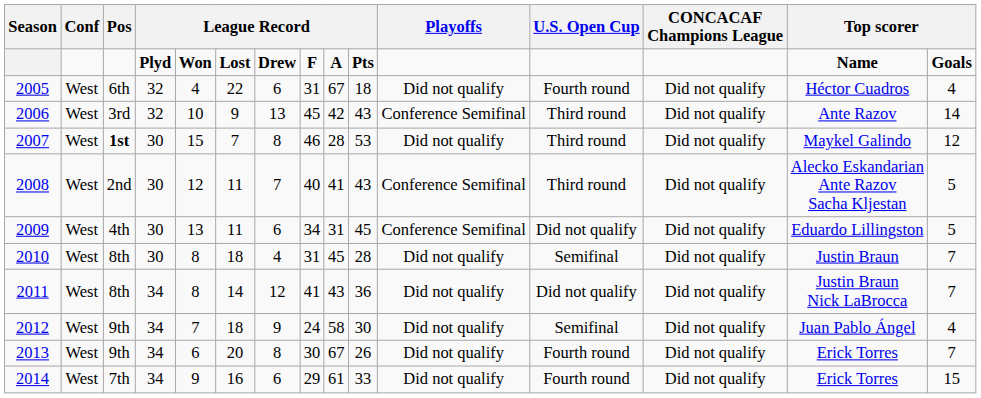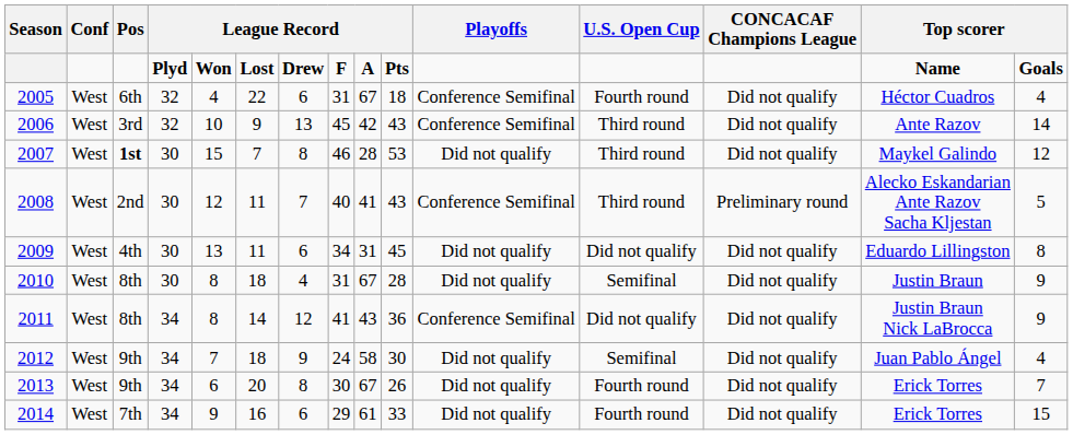2005 | Playoffs: Did not qualify -> Conference Semifinal
2008 | CONCACAF Champions League: Did not qualify -> Preliminary round
2009 | Playoffs: Conference Semifinal -> Did not qualify
2009 | column 15: 5 -> 8
2010 | column 9: 45 -> 67
2010 | column 15: 7 -> 9
2011 | Playoffs: Did not qualify -> Conference Semifinal
2011 | column 15: 7 -> 9
